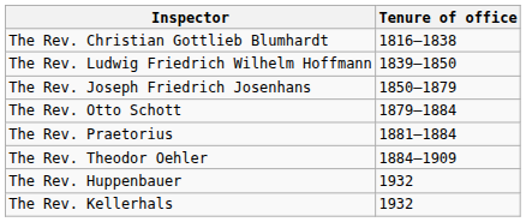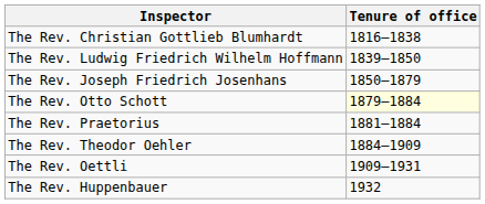The Rev. Otto Schott | Tenure of office: no background -> lightyellow background
+ row: The Rev. Oettli | 1909–1931
- row: The Rev. Kellerhals | 1932
